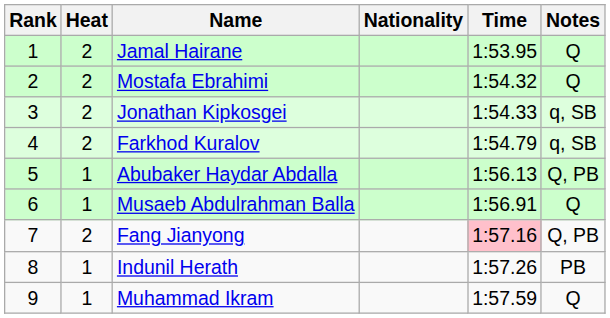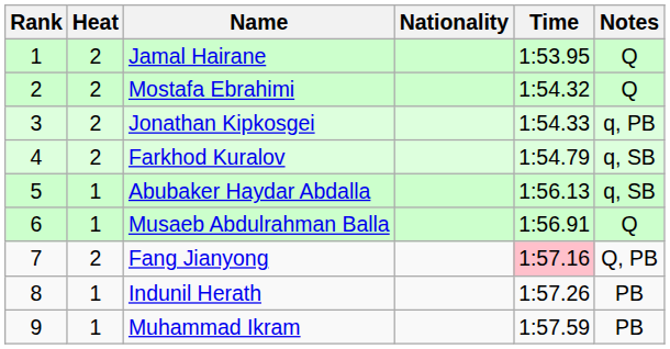Jonathan Kipkosgei | Notes: q, SB -> q, PB
Abubaker Haydar Abdalla | Notes: Q, PB -> q, SB
Muhammad Ikram | Notes: Q -> PB
